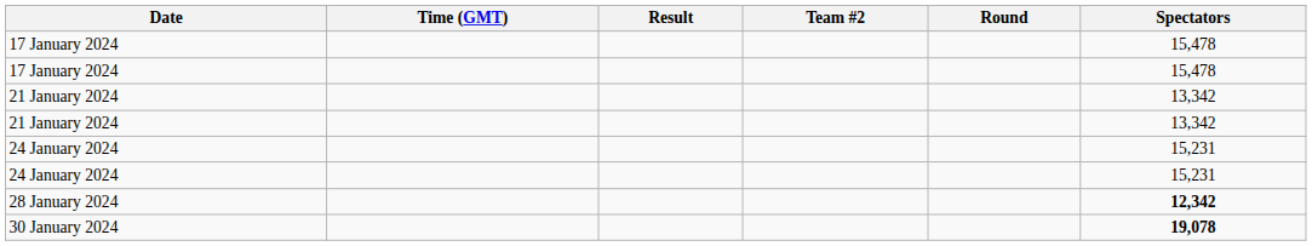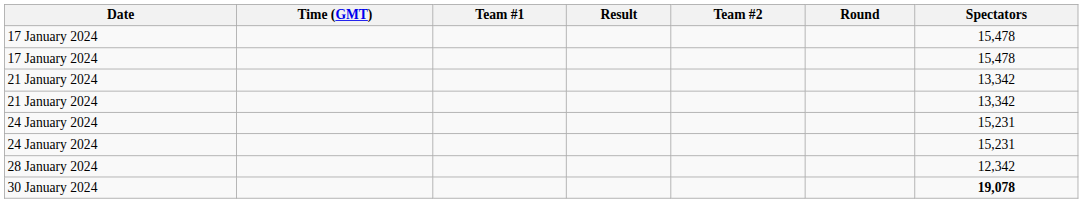+ column: Team #1
28 January 2024 | Spectators: bold -> normal
